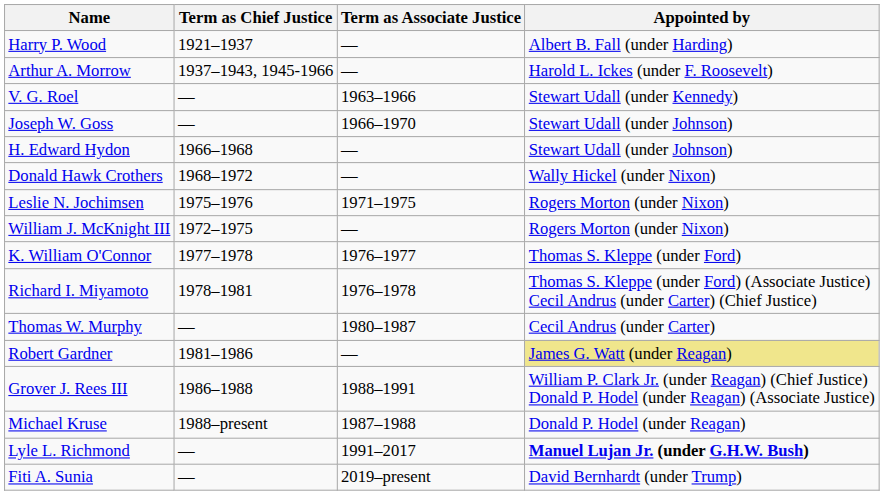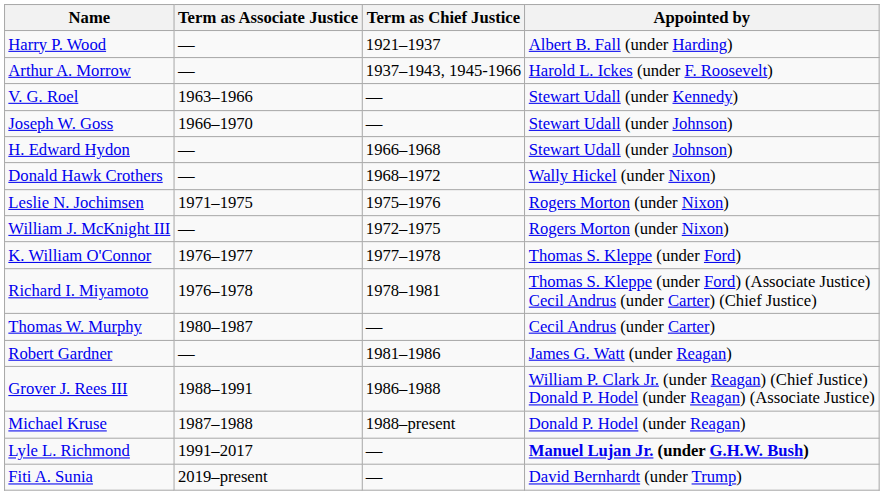columns swapped: Term as Associate Justice <-> Term as Chief Justice
Robert Gardner | Appointed by: khaki background -> no background
